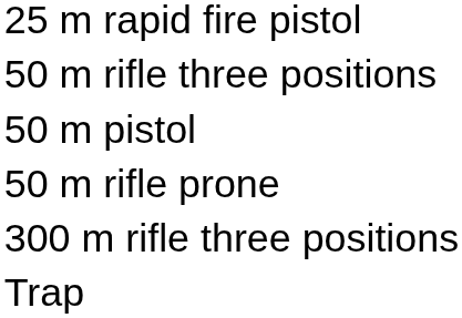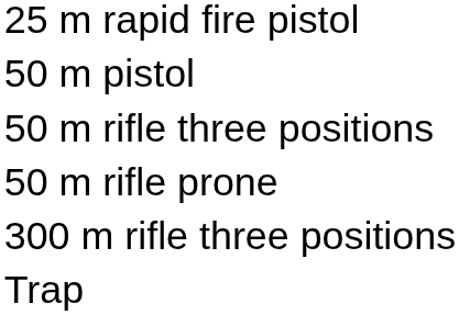rows swapped: 50 m pistol <-> 50 m rifle three positions
